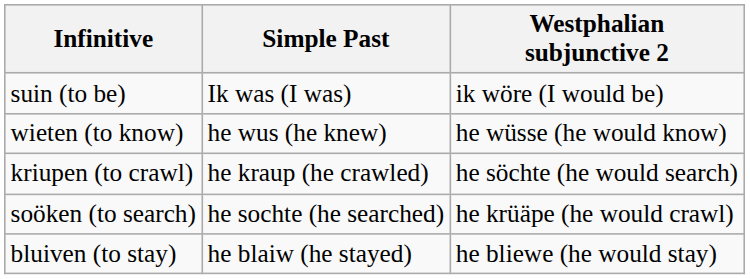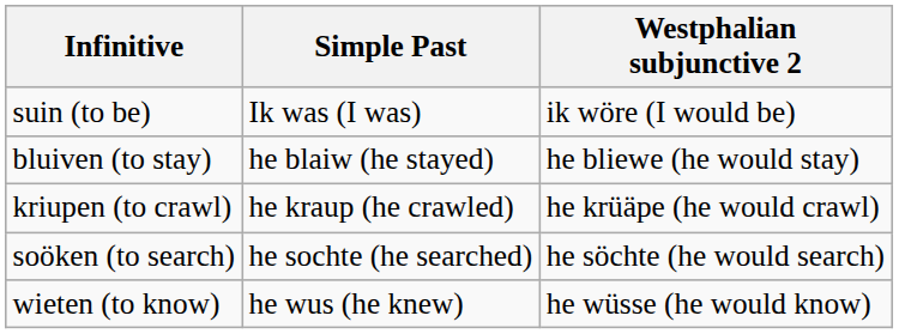rows swapped: bluiven (to stay) <-> wieten (to know)
kriupen (to crawl) | Westphalian subjunctive 2: he söchte (he would search) -> he krüäpe (he would crawl)
soöken (to search) | Westphalian subjunctive 2: he krüäpe (he would crawl) -> he söchte (he would search)
